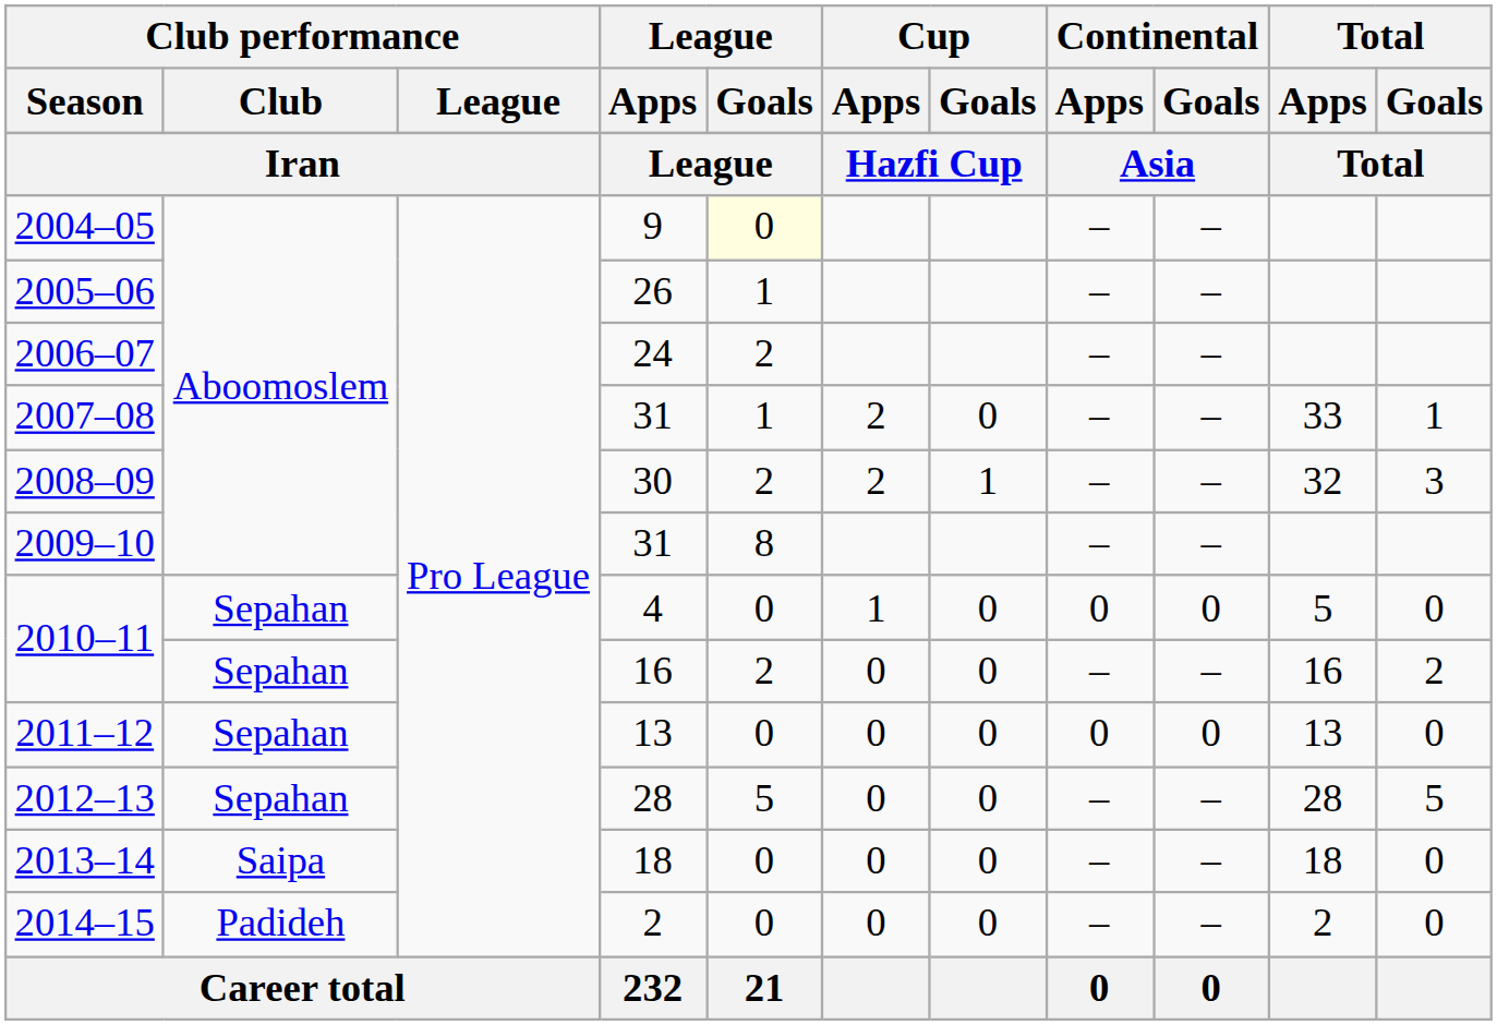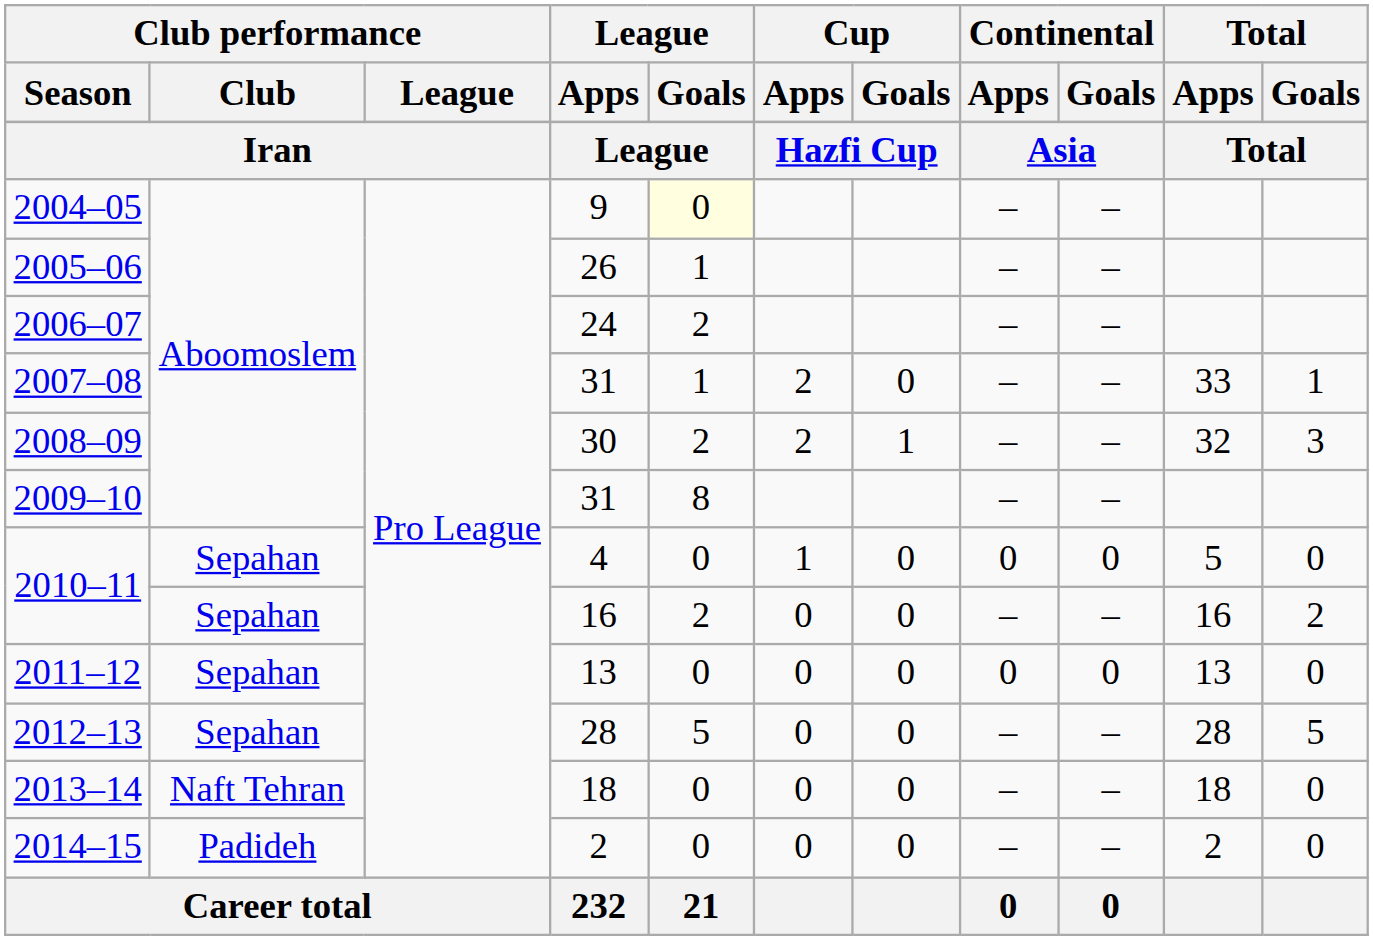2013–14 | Club performance / Club: Saipa -> Naft Tehran
